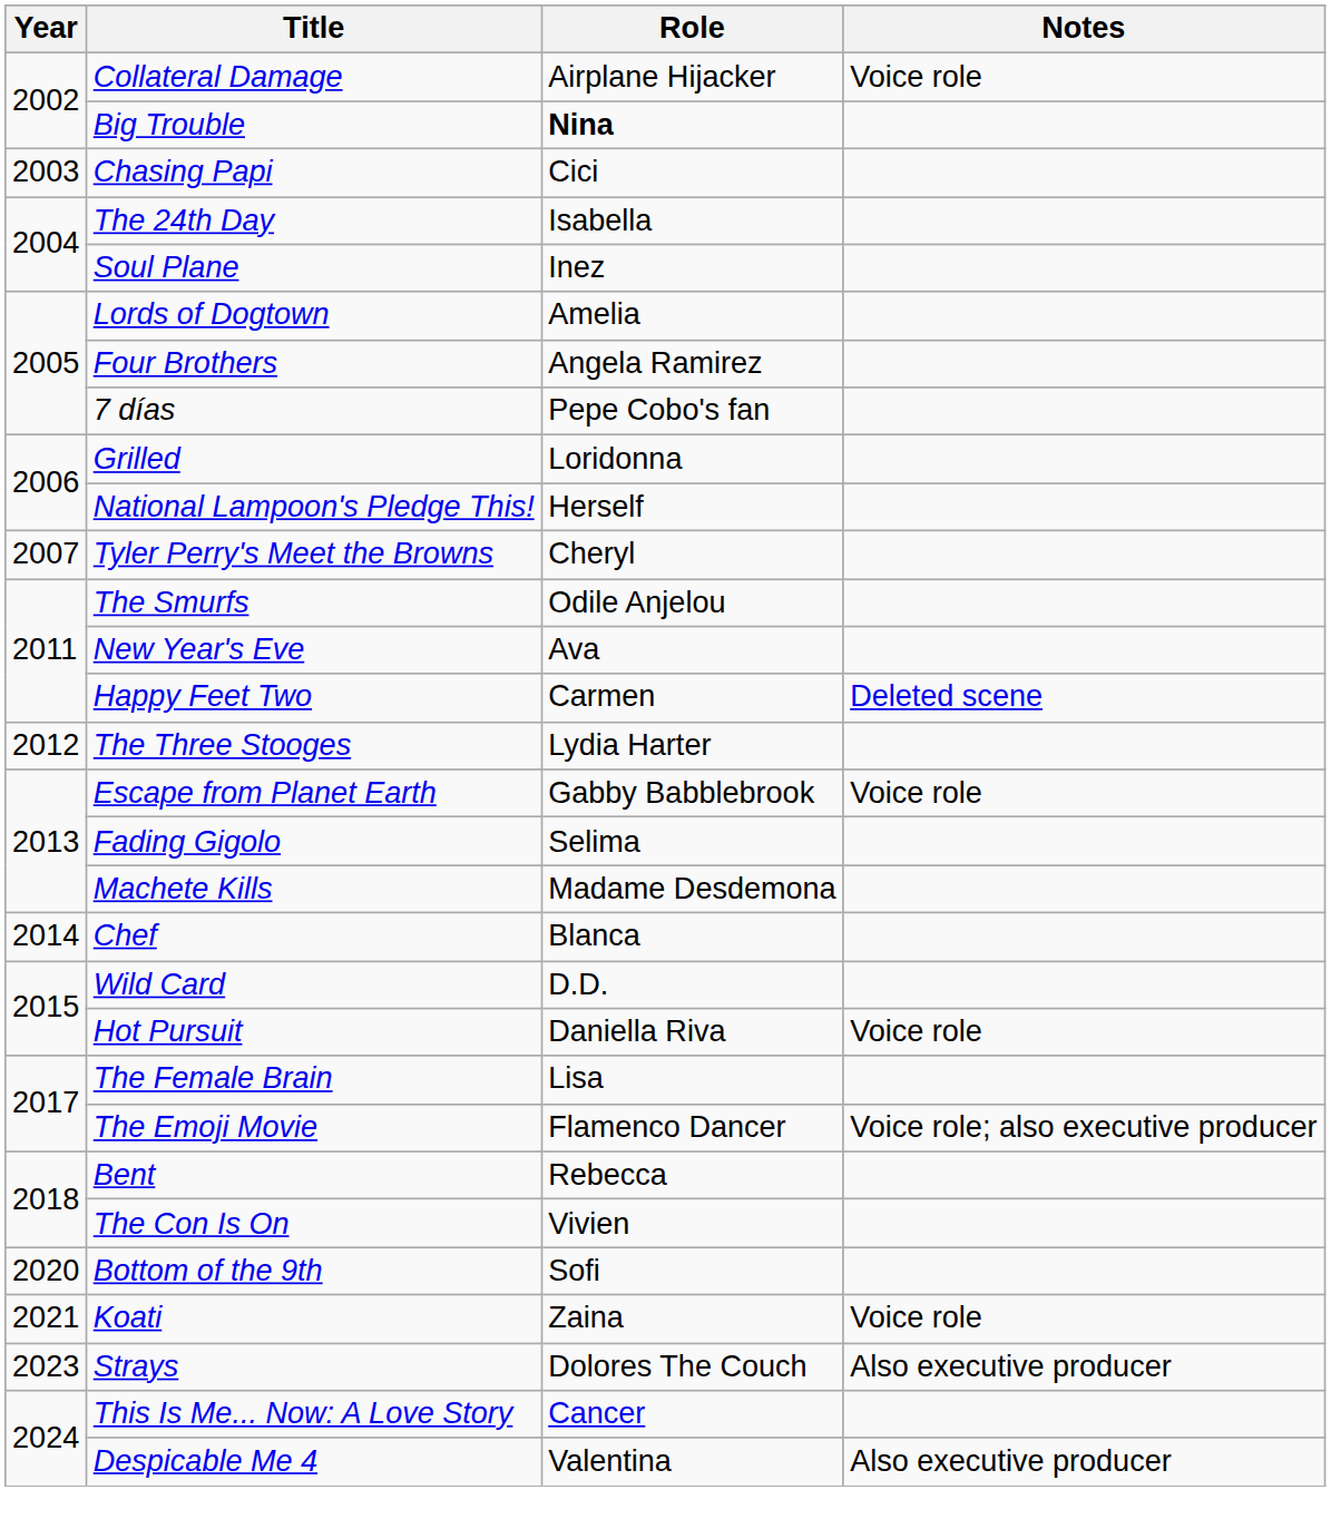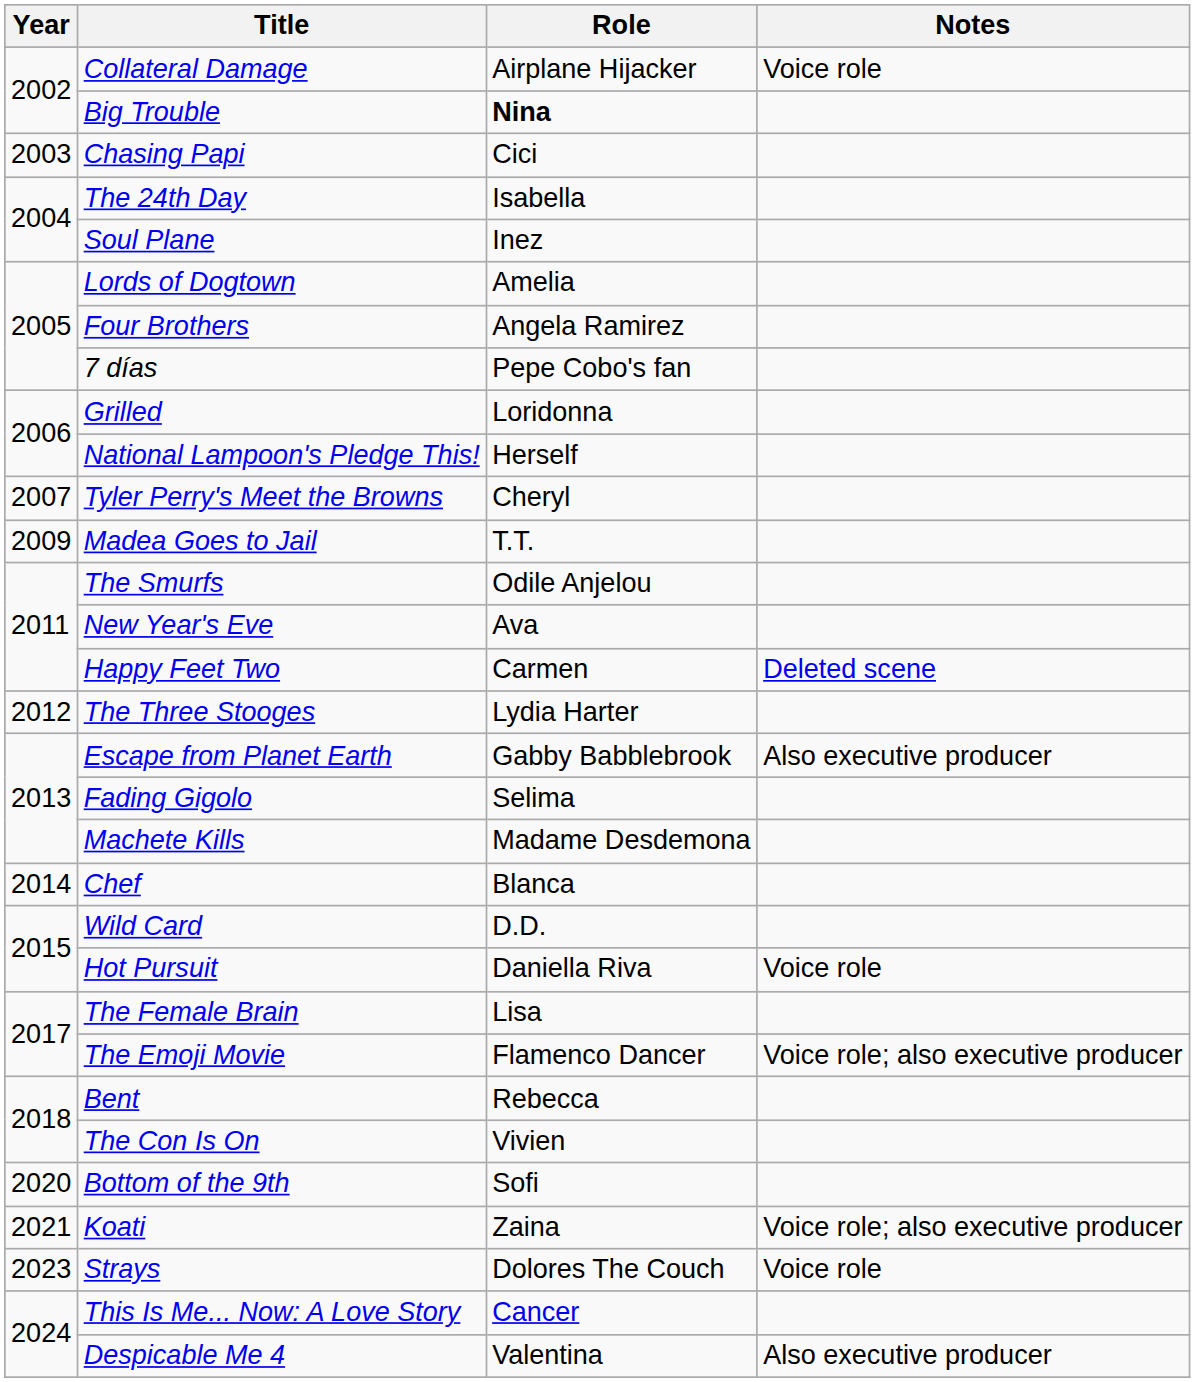+ row: 2009 | Madea Goes to Jail | T.T.
Escape from Planet Earth | Notes: Voice role -> Also executive producer
Koati | Notes: Voice role -> Voice role; also executive producer
Strays | Notes: Also executive producer -> Voice role
